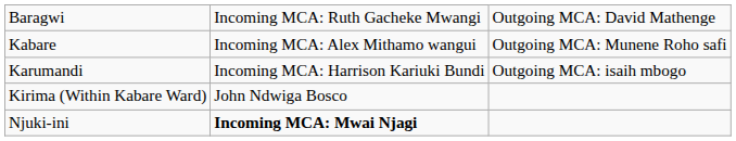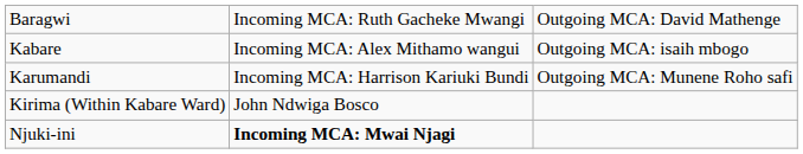Kabare | column 3: Outgoing MCA: Munene Roho safi -> Outgoing MCA: isaih mbogo
Karumandi | column 3: Outgoing MCA: isaih mbogo -> Outgoing MCA: Munene Roho safi
